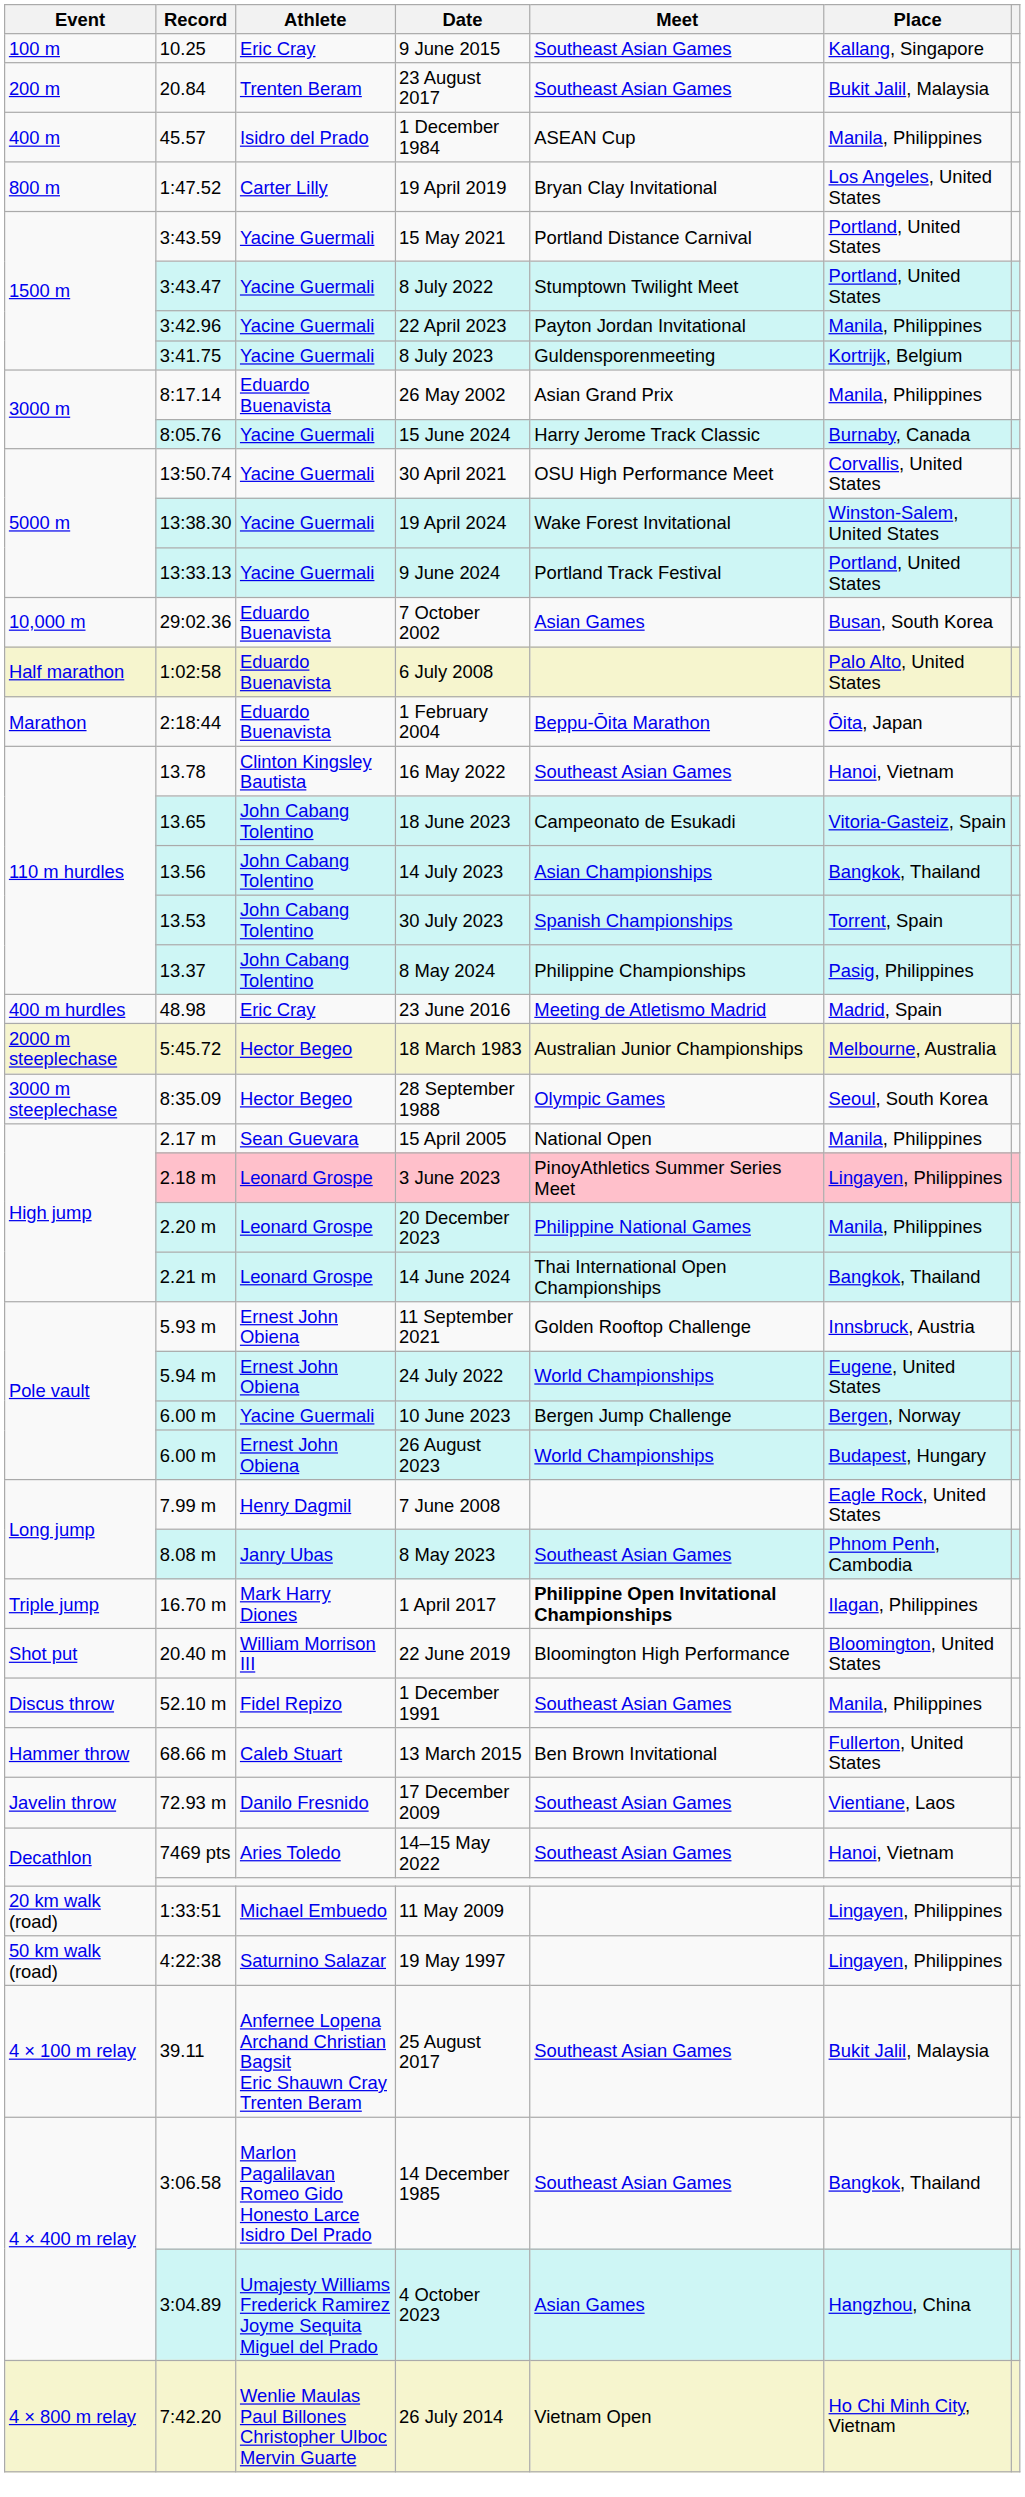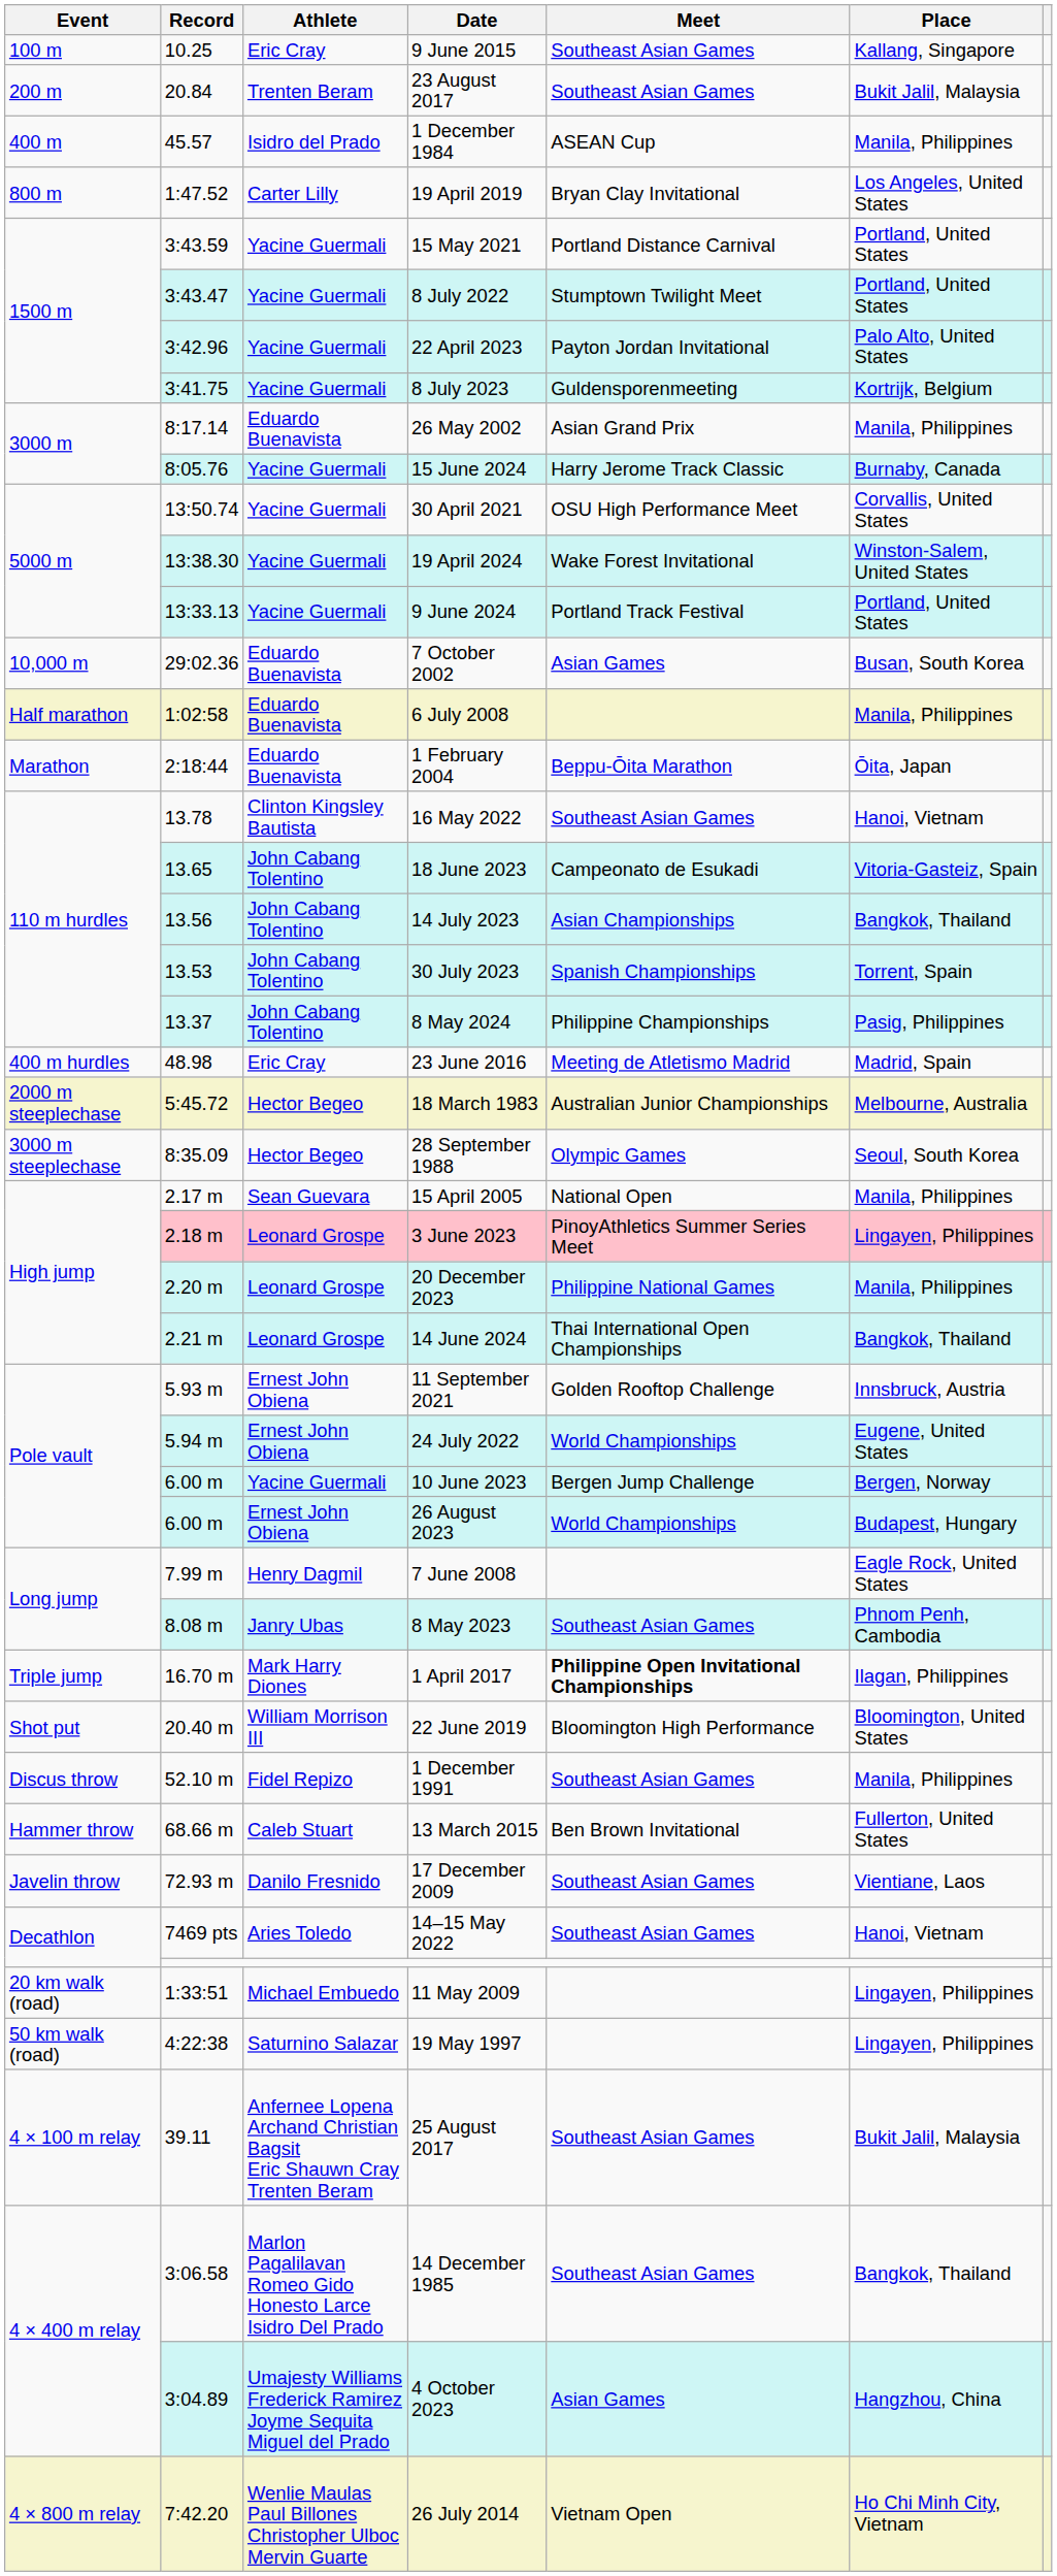22 April 2023 | Place: Manila, Philippines -> Palo Alto, United States
6 July 2008 | Place: Palo Alto, United States -> Manila, Philippines
